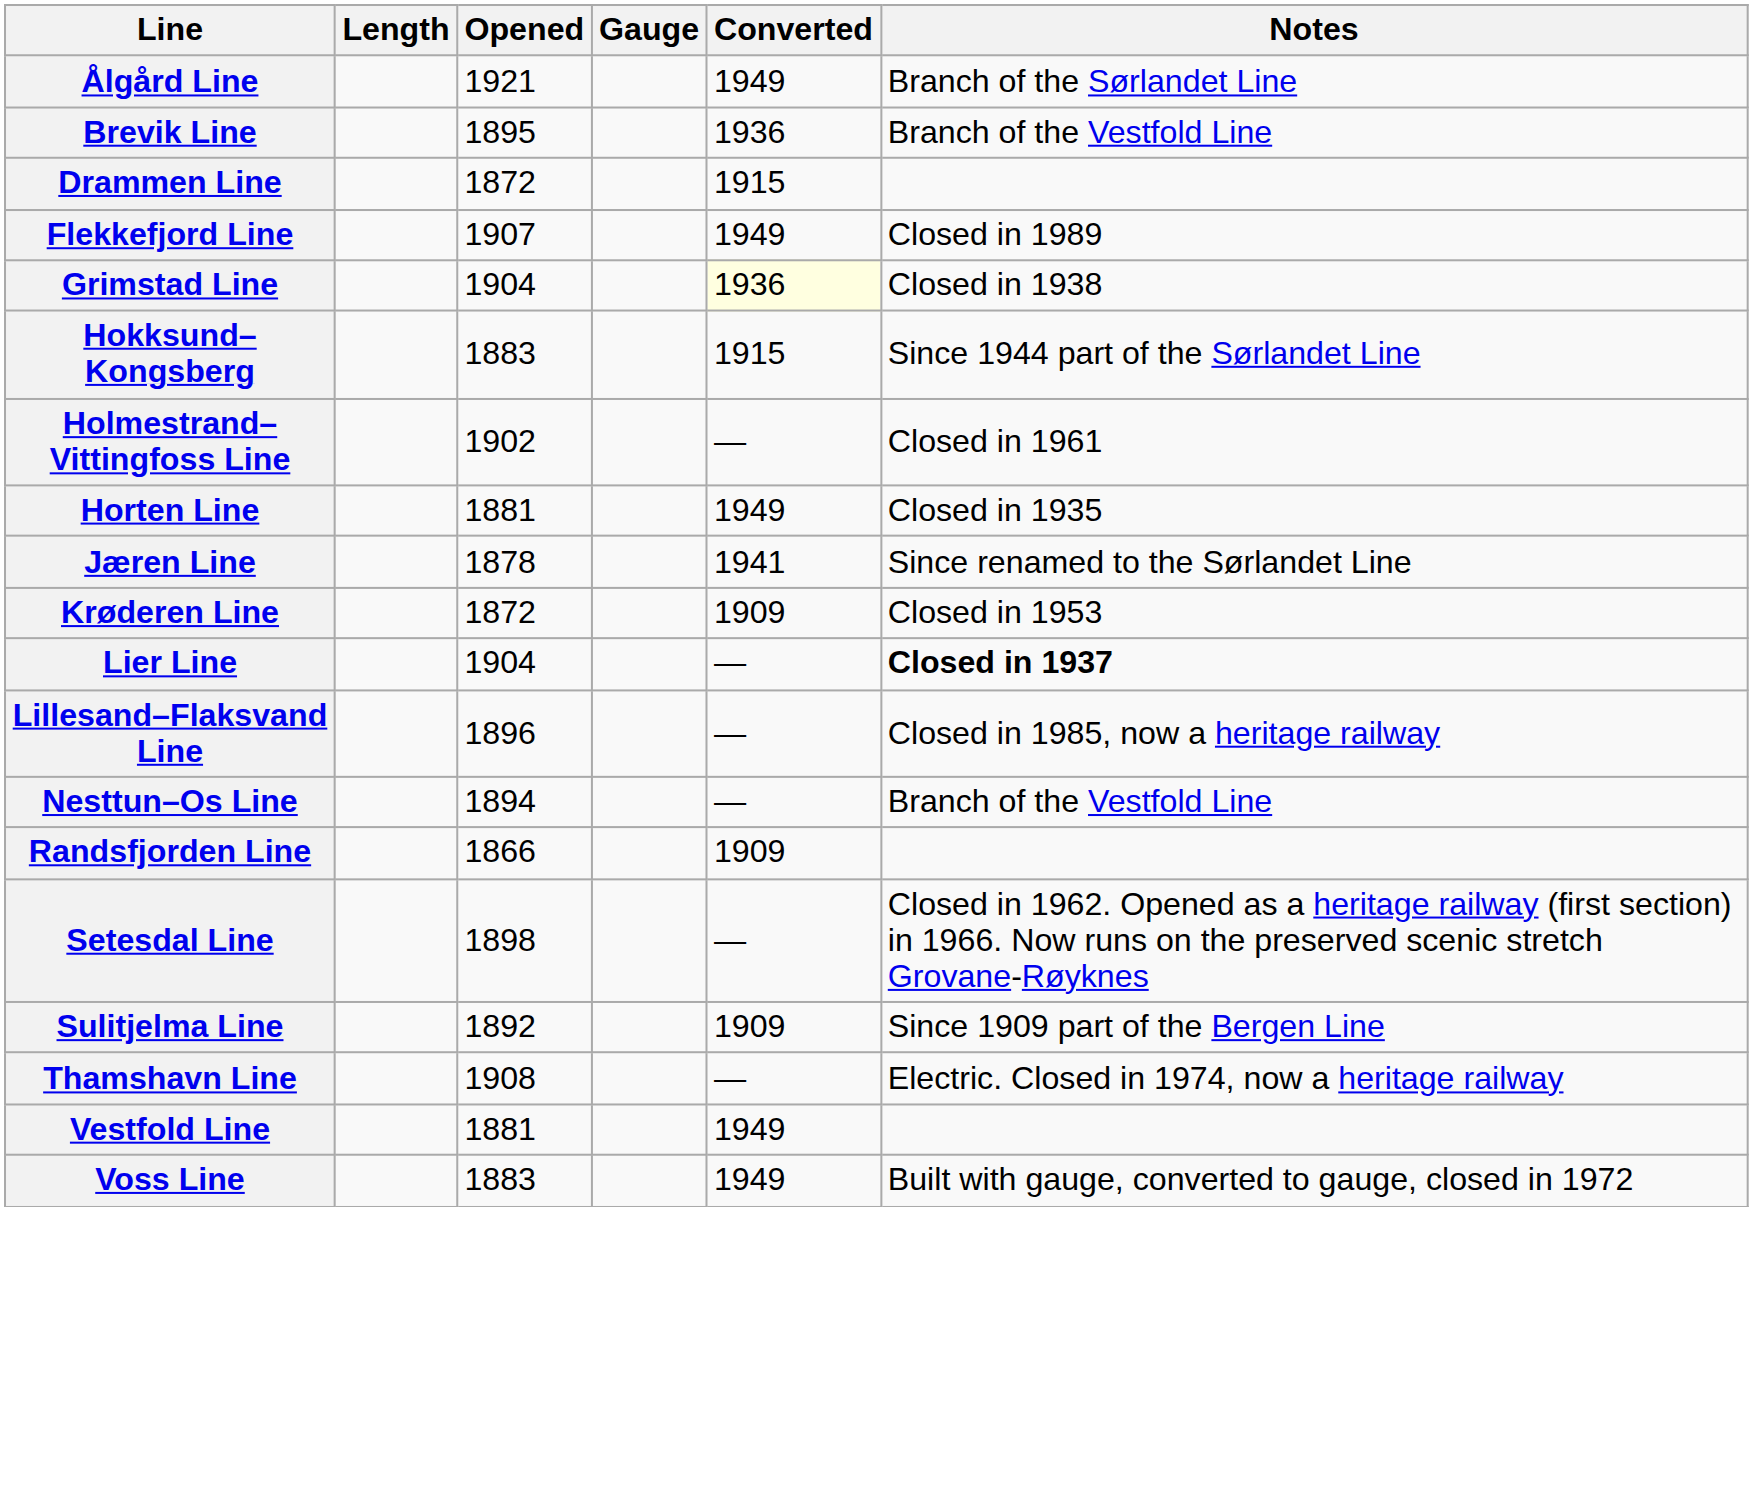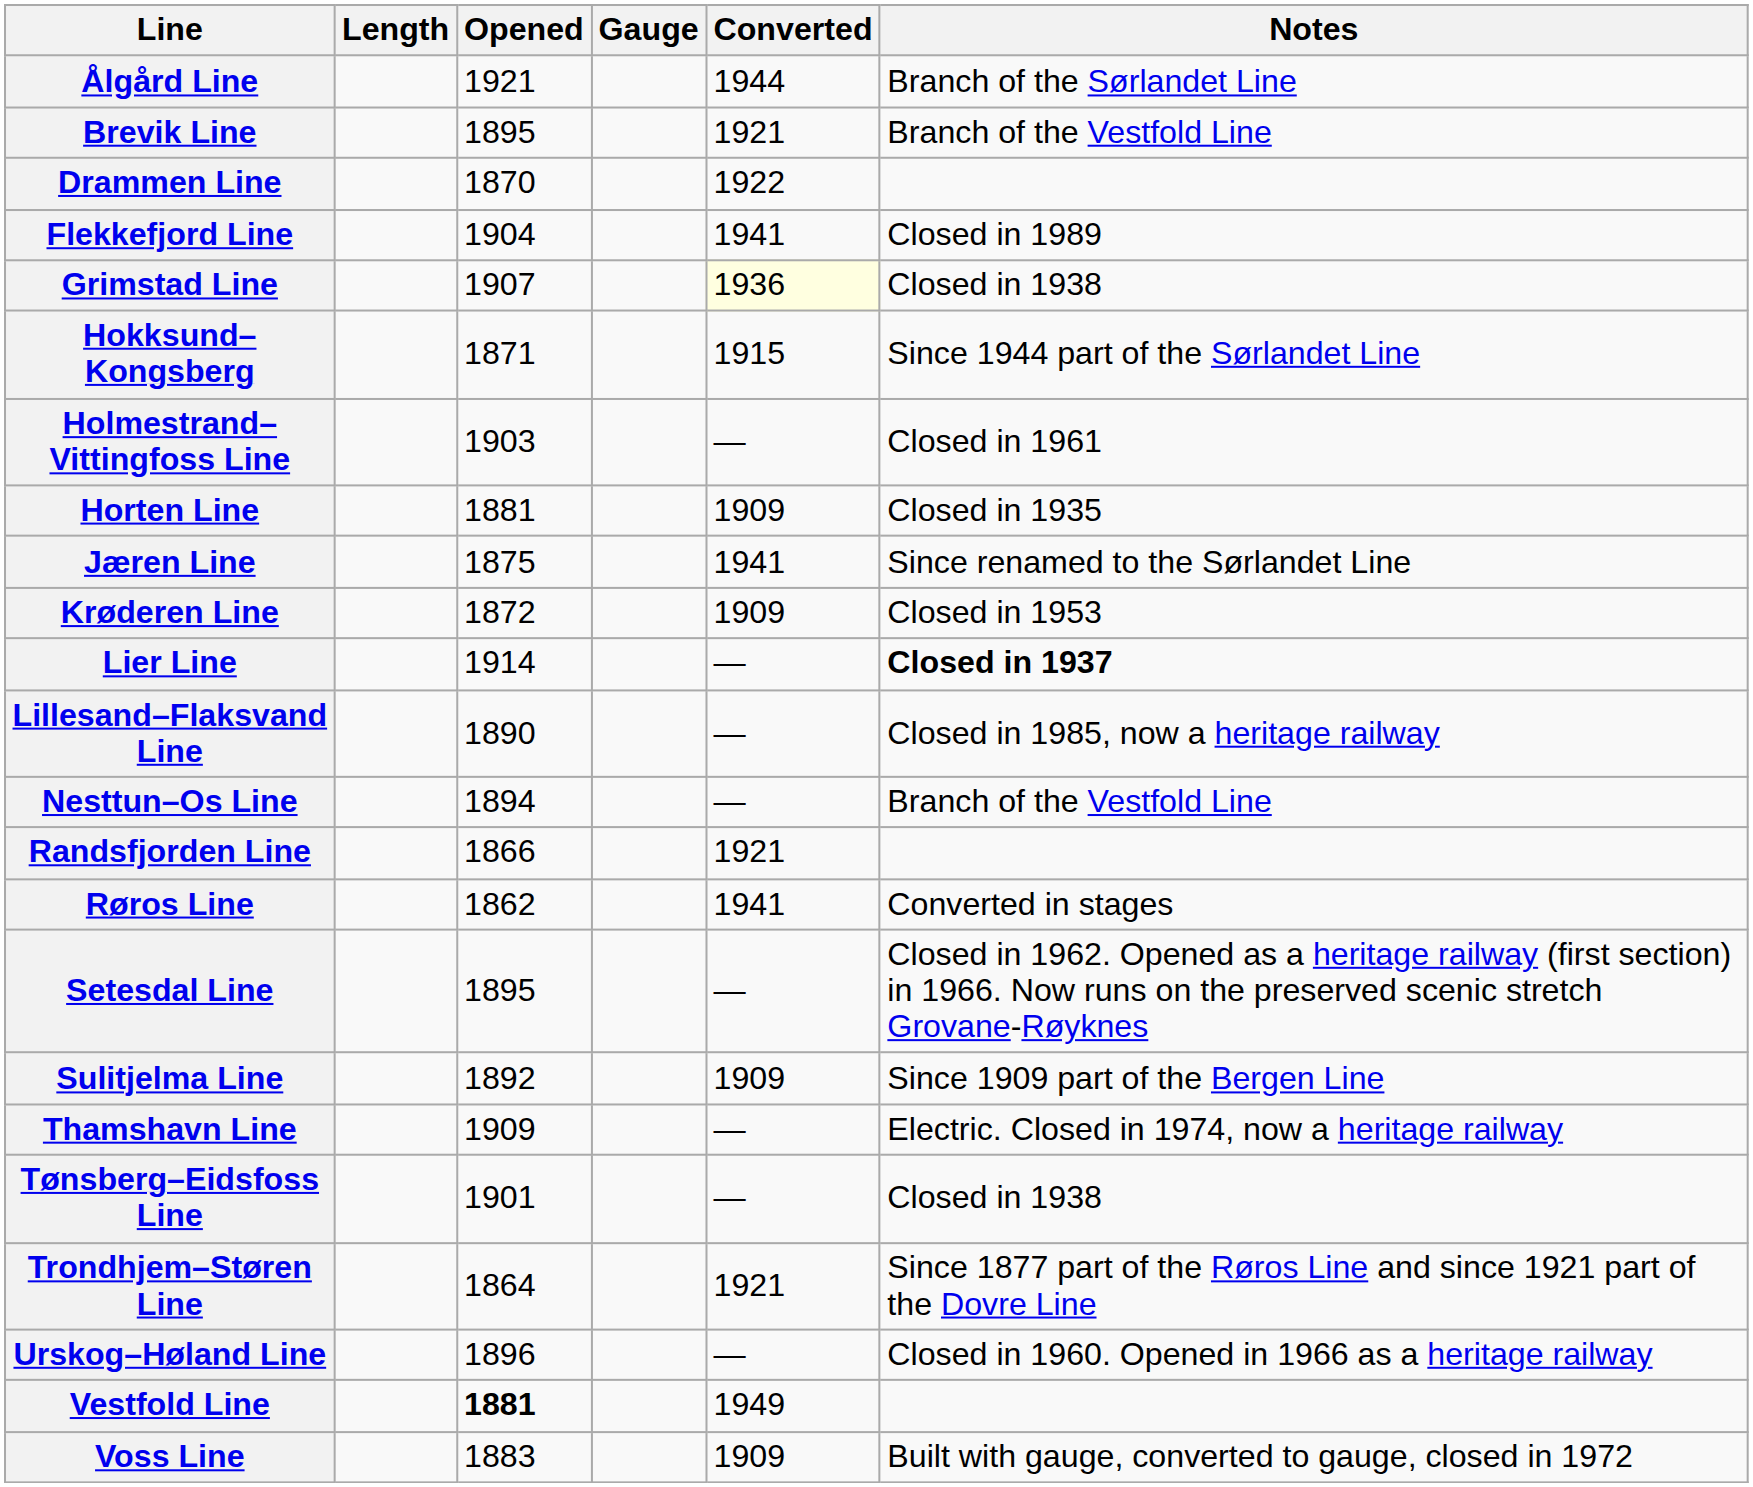Ålgård Line | Converted: 1949 -> 1944
Brevik Line | Converted: 1936 -> 1921
Drammen Line | Opened: 1872 -> 1870
Drammen Line | Converted: 1915 -> 1922
Flekkefjord Line | Opened: 1907 -> 1904
Flekkefjord Line | Converted: 1949 -> 1941
Grimstad Line | Opened: 1904 -> 1907
Hokksund–Kongsberg | Opened: 1883 -> 1871
Holmestrand–Vittingfoss Line | Opened: 1902 -> 1903
Horten Line | Converted: 1949 -> 1909
Jæren Line | Opened: 1878 -> 1875
Lier Line | Opened: 1904 -> 1914
Lillesand–Flaksvand Line | Opened: 1896 -> 1890
Randsfjorden Line | Converted: 1909 -> 1921
+ row: Røros Line | 1862 | 1941 | Converted in stages
Setesdal Line | Opened: 1898 -> 1895
Thamshavn Line | Opened: 1908 -> 1909
+ row: Tønsberg–Eidsfoss Line | 1901 | — | Closed in 1938
+ row: Trondhjem–Støren Line | 1864 | 1921 | Since 1877 part of the Røros Line and since 1921 part of the Dovre Line
+ row: Urskog–Høland Line | 1896 | — | Closed in 1960. Opened in 1966 as a heritage railway
Vestfold Line | Opened: normal -> bold
Voss Line | Converted: 1949 -> 1909
